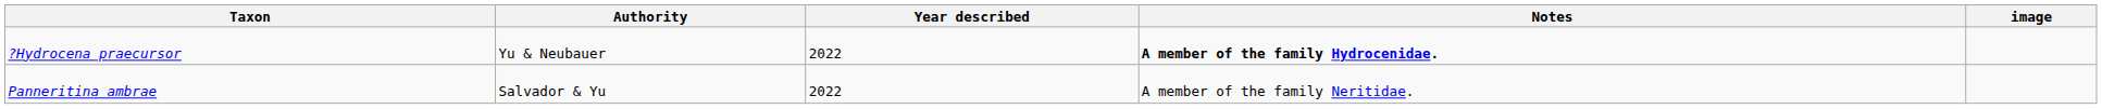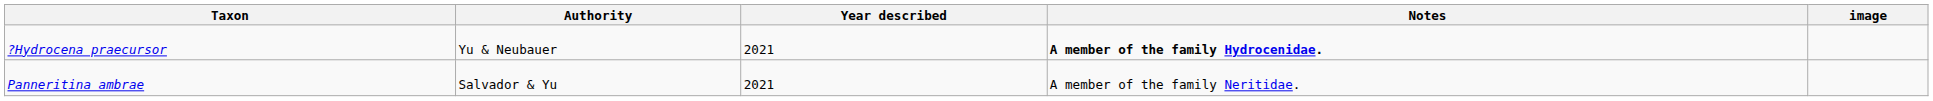?Hydrocena praecursor | Year described: 2022 -> 2021
Panneritina ambrae | Year described: 2022 -> 2021
